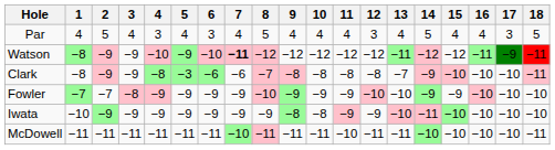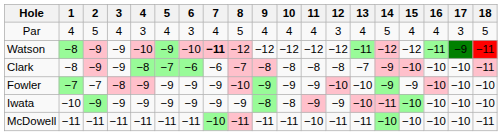Clark | 5: −3 -> −7
